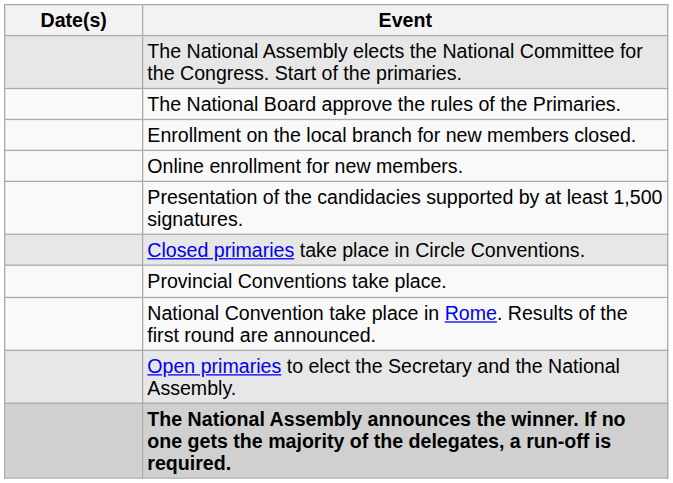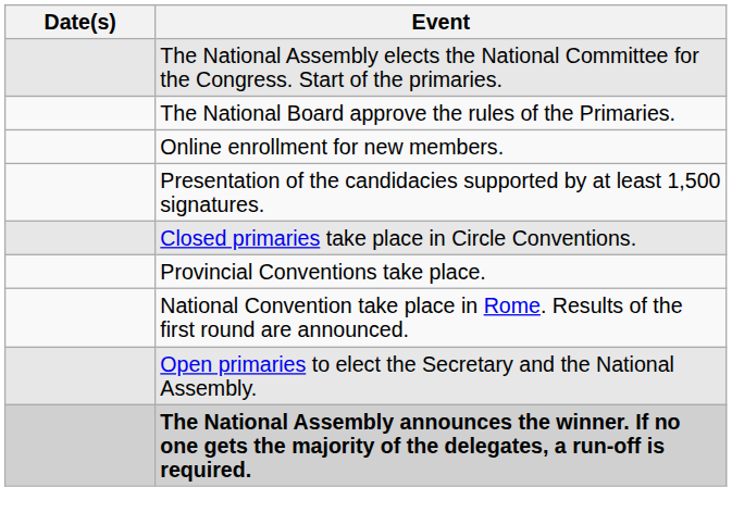- row: Enrollment on the local branch for new members closed.
